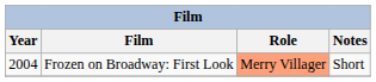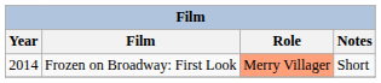Frozen on Broadway: First Look | Year: 2004 -> 2014
